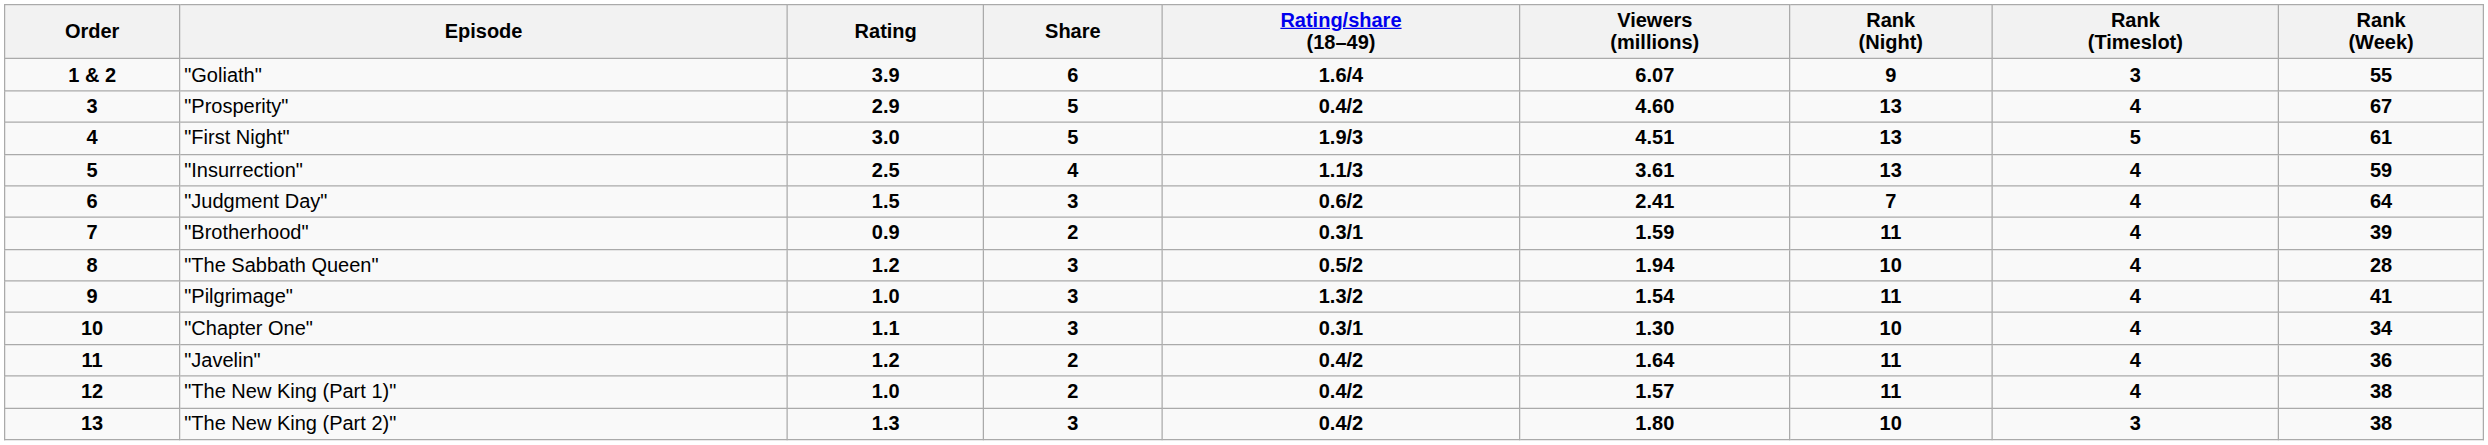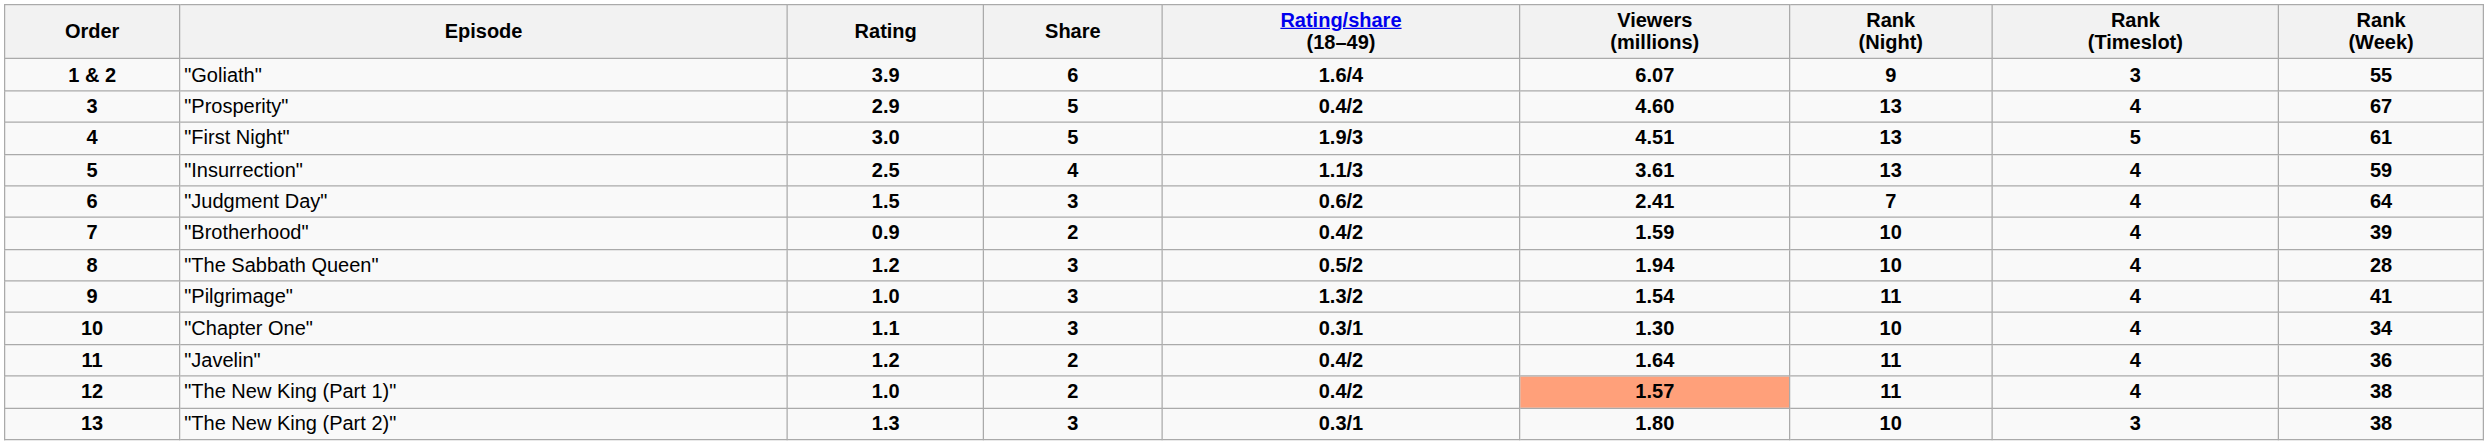"Brotherhood" | Rating/share (18–49): 0.3/1 -> 0.4/2
"Brotherhood" | Rank (Night): 11 -> 10
"The New King (Part 1)" | Viewers (millions): no background -> lightsalmon background
"The New King (Part 2)" | Rating/share (18–49): 0.4/2 -> 0.3/1
